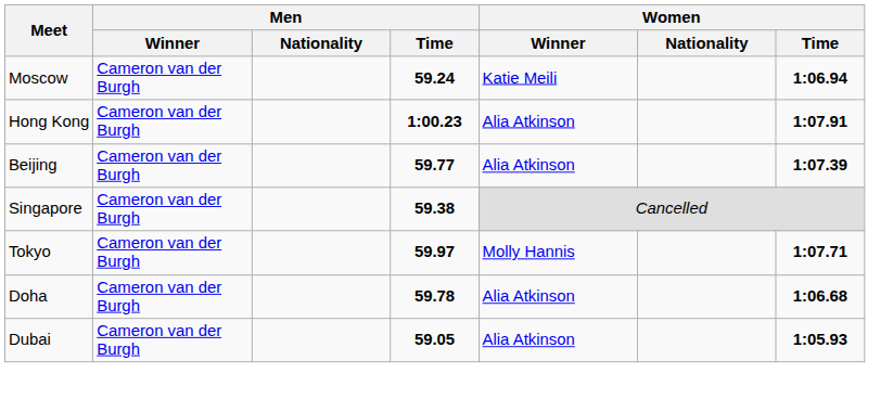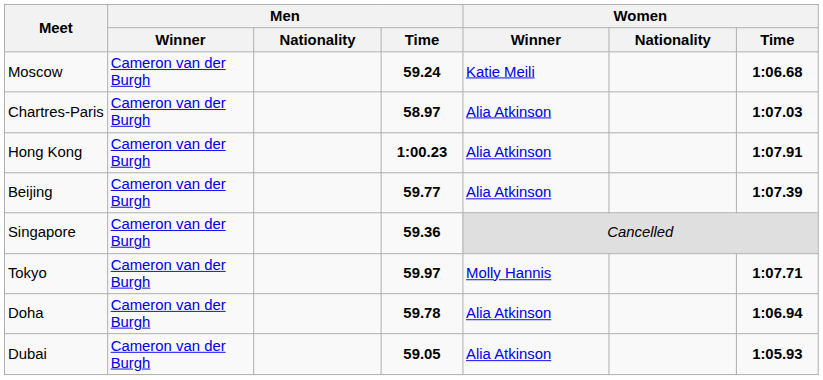Moscow | Women / Time: 1:06.94 -> 1:06.68
+ row: Chartres-Paris | Cameron van der Burgh | 58.97 | Alia Atkinson | 1:07.03
Singapore | Men / Time: 59.38 -> 59.36
Doha | Women / Time: 1:06.68 -> 1:06.94
